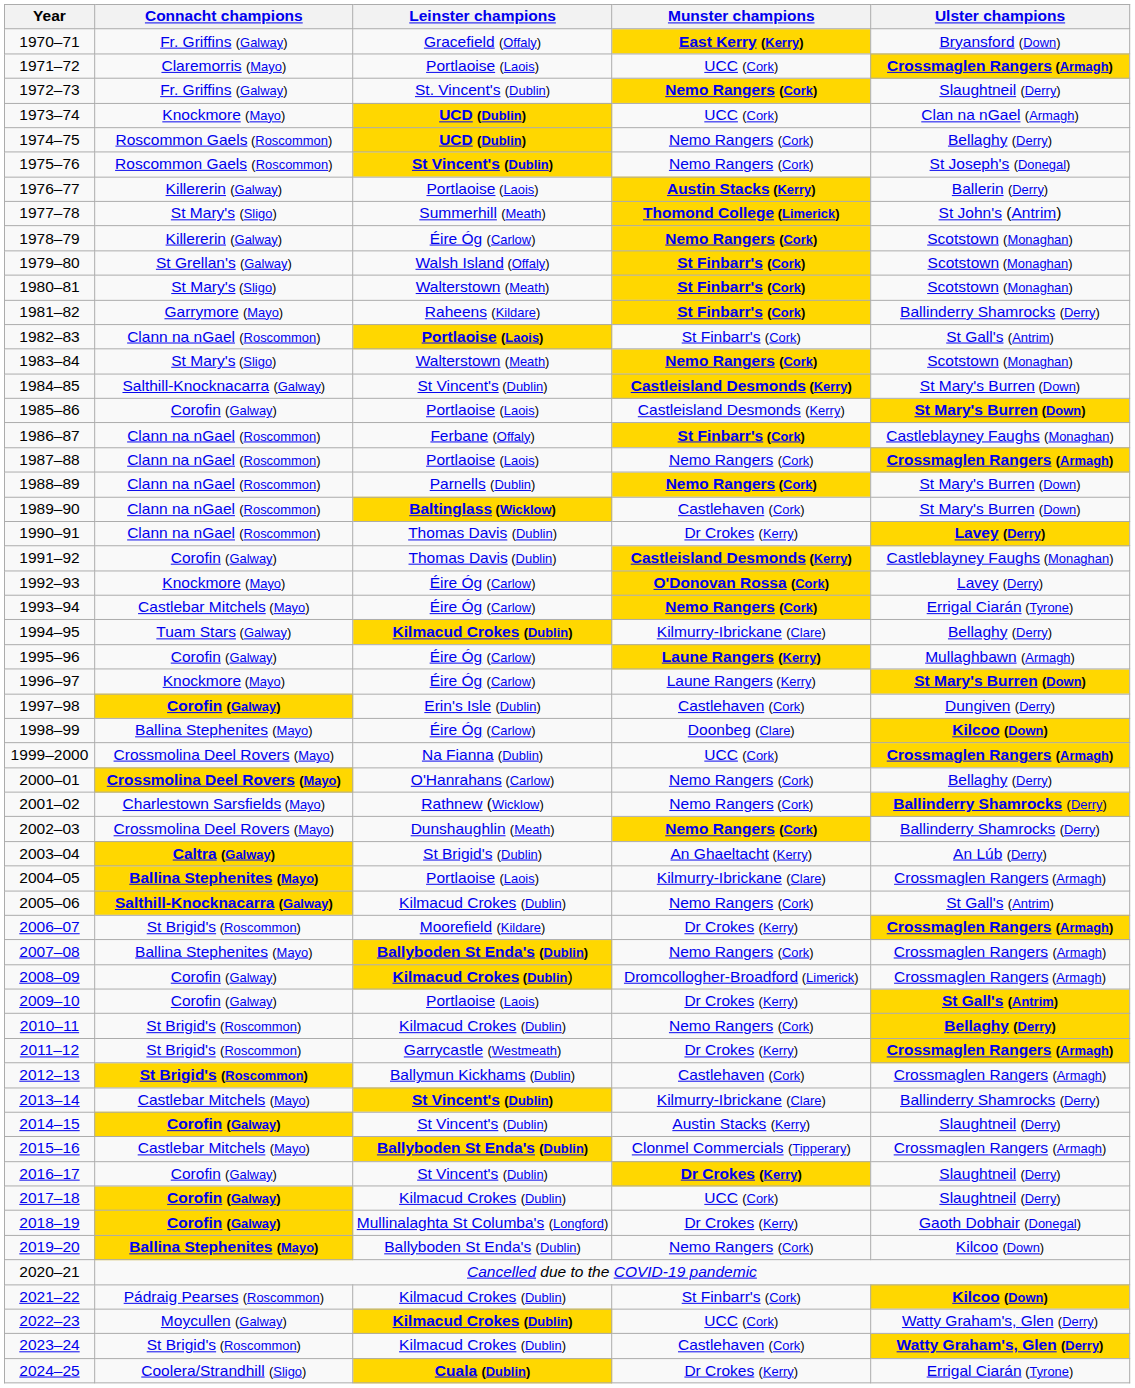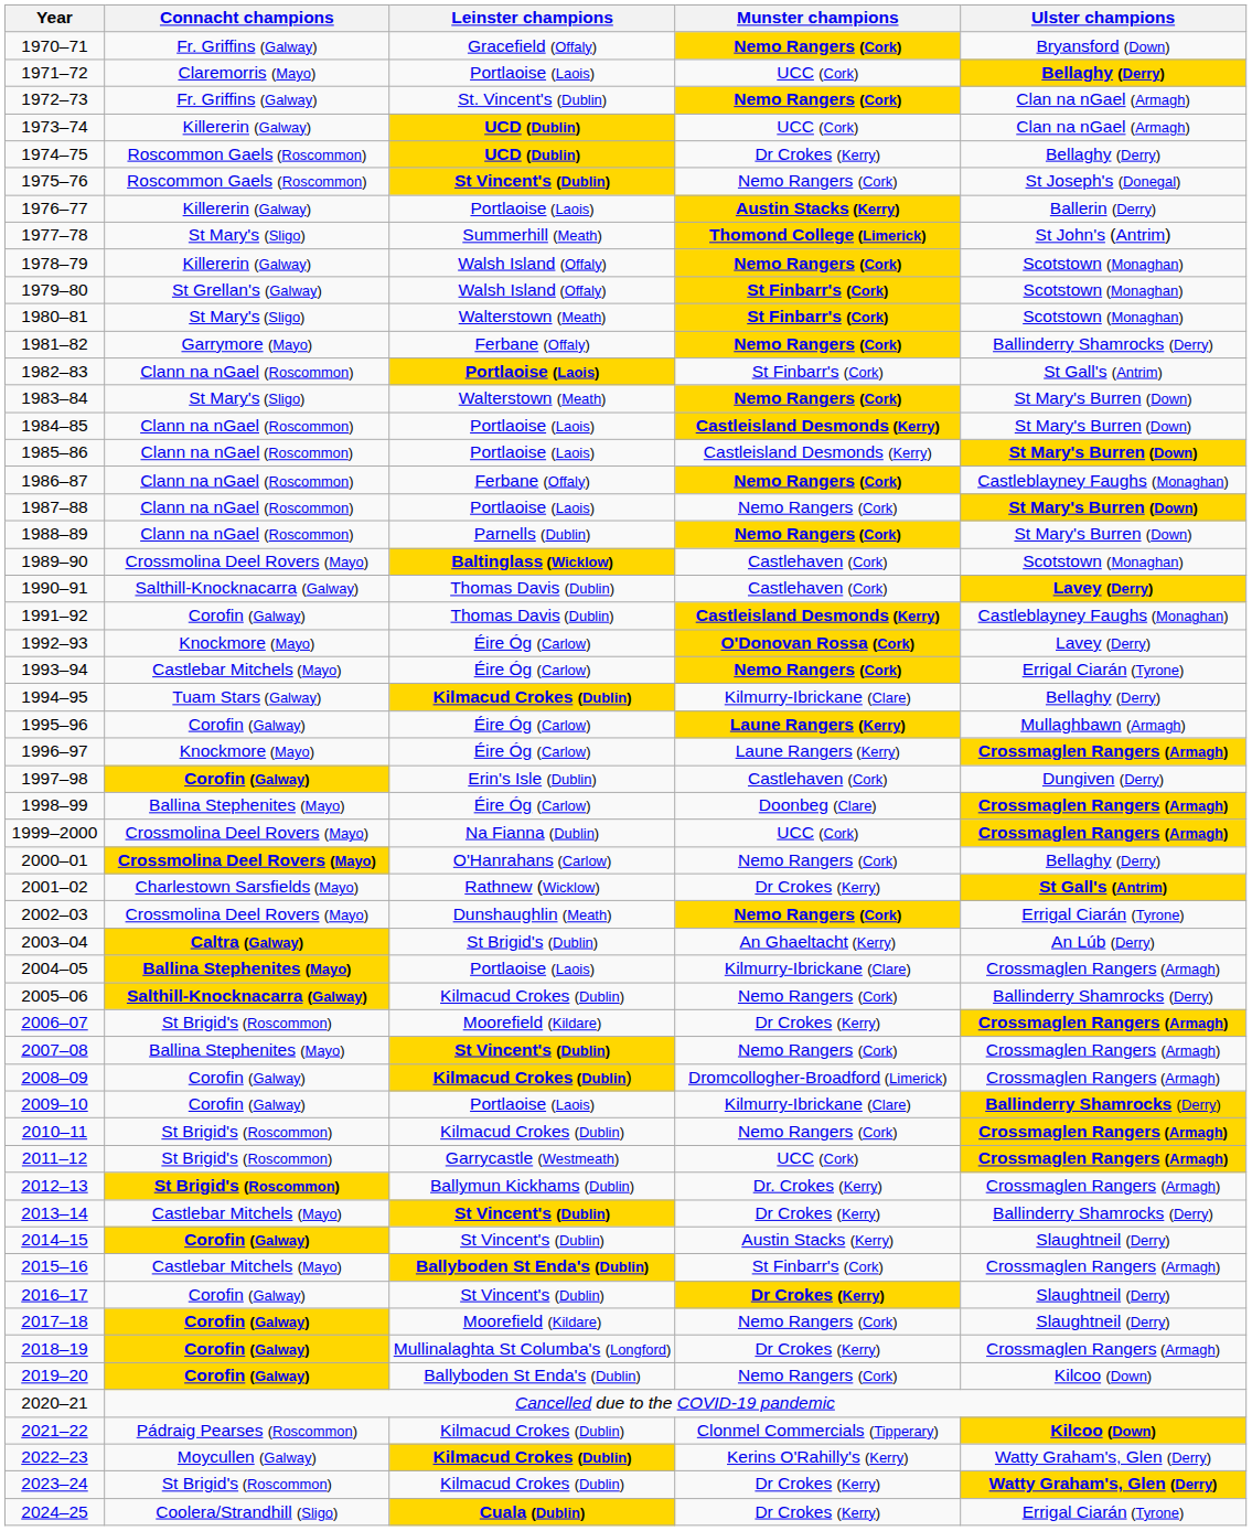1970–71 | Munster champions: East Kerry (Kerry) -> Nemo Rangers (Cork)
1971–72 | Ulster champions: Crossmaglen Rangers (Armagh) -> Bellaghy (Derry)
1972–73 | Ulster champions: Slaughtneil (Derry) -> Clan na nGael (Armagh)
1973–74 | Connacht champions: Knockmore (Mayo) -> Killererin (Galway)
1974–75 | Munster champions: Nemo Rangers (Cork) -> Dr Crokes (Kerry)
1978–79 | Leinster champions: Éire Óg (Carlow) -> Walsh Island (Offaly)
1981–82 | Leinster champions: Raheens (Kildare) -> Ferbane (Offaly)
1981–82 | Munster champions: St Finbarr's (Cork) -> Nemo Rangers (Cork)
1983–84 | Ulster champions: Scotstown (Monaghan) -> St Mary's Burren (Down)
1984–85 | Connacht champions: Salthill-Knocknacarra (Galway) -> Clann na nGael (Roscommon)
1984–85 | Leinster champions: St Vincent's (Dublin) -> Portlaoise (Laois)
1985–86 | Connacht champions: Corofin (Galway) -> Clann na nGael (Roscommon)
1986–87 | Munster champions: St Finbarr's (Cork) -> Nemo Rangers (Cork)
1987–88 | Ulster champions: Crossmaglen Rangers (Armagh) -> St Mary's Burren (Down)
1989–90 | Connacht champions: Clann na nGael (Roscommon) -> Crossmolina Deel Rovers (Mayo)
1989–90 | Ulster champions: St Mary's Burren (Down) -> Scotstown (Monaghan)
1990–91 | Connacht champions: Clann na nGael (Roscommon) -> Salthill-Knocknacarra (Galway)
1990–91 | Munster champions: Dr Crokes (Kerry) -> Castlehaven (Cork)
1996–97 | Ulster champions: St Mary's Burren (Down) -> Crossmaglen Rangers (Armagh)
1998–99 | Ulster champions: Kilcoo (Down) -> Crossmaglen Rangers (Armagh)
2001–02 | Munster champions: Nemo Rangers (Cork) -> Dr Crokes (Kerry)
2001–02 | Ulster champions: Ballinderry Shamrocks (Derry) -> St Gall's (Antrim)
2002–03 | Ulster champions: Ballinderry Shamrocks (Derry) -> Errigal Ciarán (Tyrone)
2005–06 | Ulster champions: St Gall's (Antrim) -> Ballinderry Shamrocks (Derry)
2007–08 | Leinster champions: Ballyboden St Enda's (Dublin) -> St Vincent's (Dublin)
2009–10 | Munster champions: Dr Crokes (Kerry) -> Kilmurry-Ibrickane (Clare)
2009–10 | Ulster champions: St Gall's (Antrim) -> Ballinderry Shamrocks (Derry)
2010–11 | Ulster champions: Bellaghy (Derry) -> Crossmaglen Rangers (Armagh)
2011–12 | Munster champions: Dr Crokes (Kerry) -> UCC (Cork)
2012–13 | Munster champions: Castlehaven (Cork) -> Dr. Crokes (Kerry)
2013–14 | Munster champions: Kilmurry-Ibrickane (Clare) -> Dr Crokes (Kerry)
2015–16 | Munster champions: Clonmel Commercials (Tipperary) -> St Finbarr's (Cork)
2017–18 | Leinster champions: Kilmacud Crokes (Dublin) -> Moorefield (Kildare)
2017–18 | Munster champions: UCC (Cork) -> Nemo Rangers (Cork)
2018–19 | Ulster champions: Gaoth Dobhair (Donegal) -> Crossmaglen Rangers (Armagh)
2019–20 | Connacht champions: Ballina Stephenites (Mayo) -> Corofin (Galway)
2021–22 | Munster champions: St Finbarr's (Cork) -> Clonmel Commercials (Tipperary)
2022–23 | Munster champions: UCC (Cork) -> Kerins O'Rahilly's (Kerry)
2023–24 | Munster champions: Castlehaven (Cork) -> Dr Crokes (Kerry)
